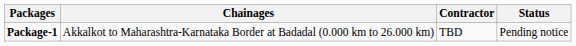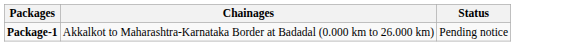- column: Contractor | TBD
